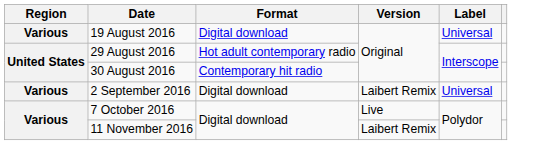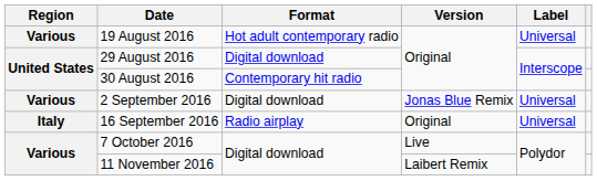19 August 2016 | Format: Digital download -> Hot adult contemporary radio
29 August 2016 | Format: Hot adult contemporary radio -> Digital download
2 September 2016 | Version: Laibert Remix -> Jonas Blue Remix
+ row: Italy | 16 September 2016 | Radio airplay | Original | Universal
